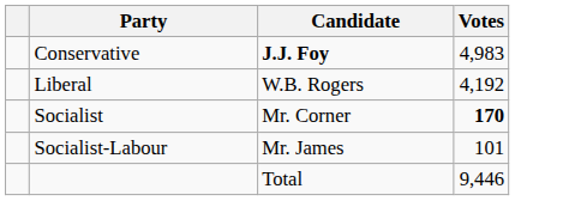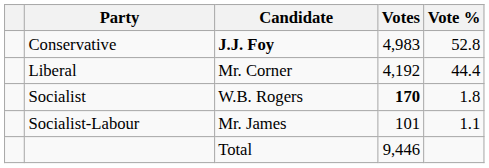+ column: Vote % | 52.8 | 44.4 | 1.8 | 1.1
Liberal | Candidate: W.B. Rogers -> Mr. Corner
Socialist | Candidate: Mr. Corner -> W.B. Rogers
